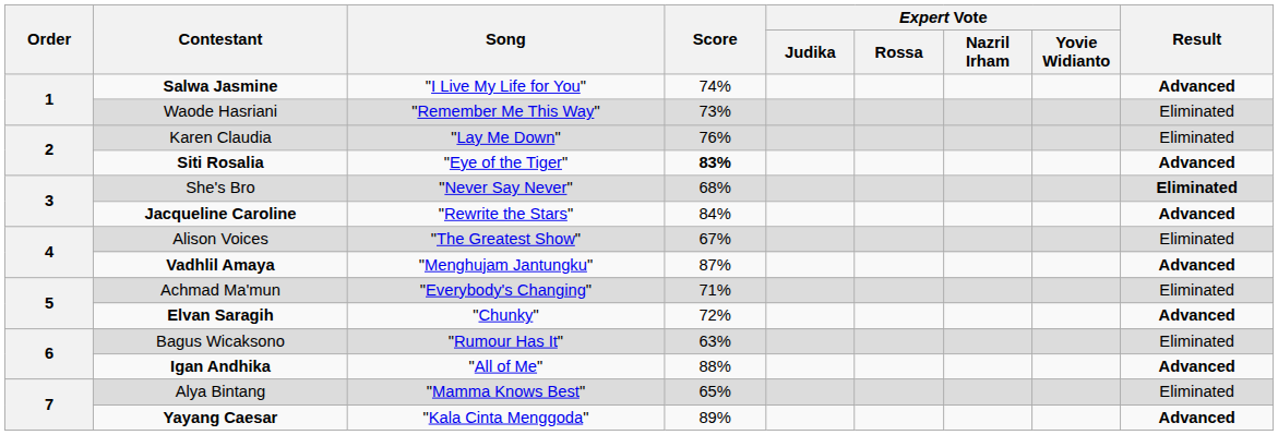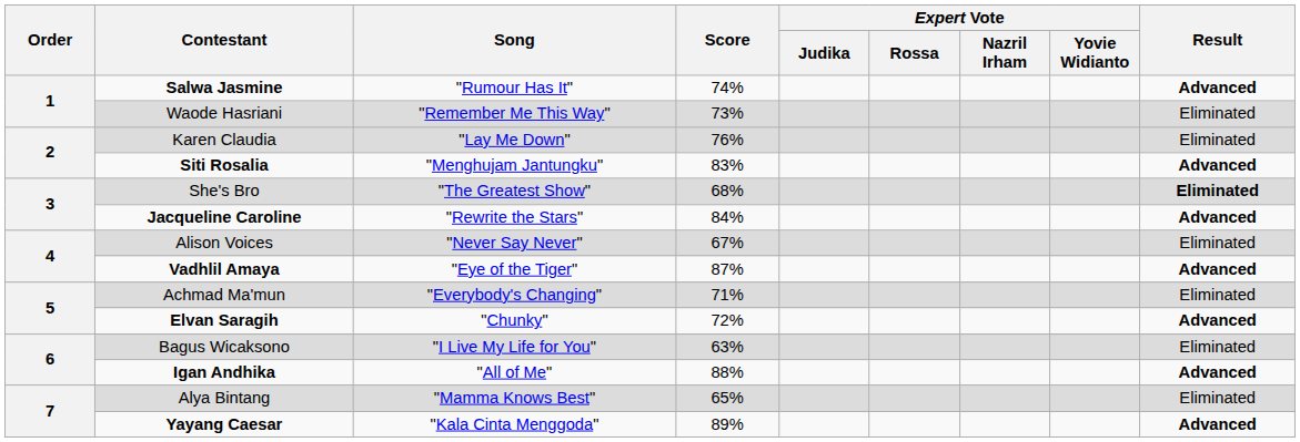Salwa Jasmine | Song: "I Live My Life for You" -> "Rumour Has It"
Siti Rosalia | Song: "Eye of the Tiger" -> "Menghujam Jantungku"
Siti Rosalia | Score: bold -> normal
She's Bro | Song: "Never Say Never" -> "The Greatest Show"
Alison Voices | Song: "The Greatest Show" -> "Never Say Never"
Vadhlil Amaya | Song: "Menghujam Jantungku" -> "Eye of the Tiger"
Bagus Wicaksono | Song: "Rumour Has It" -> "I Live My Life for You"
